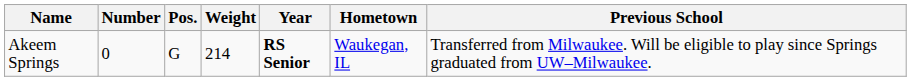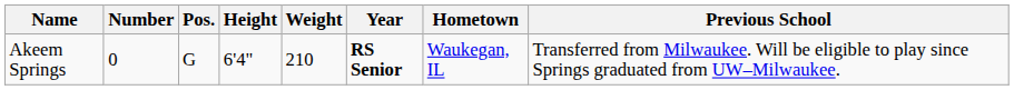+ column: Height | 6'4"
Akeem Springs | Weight: 214 -> 210
